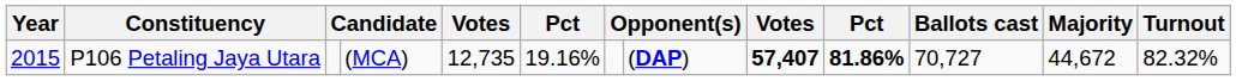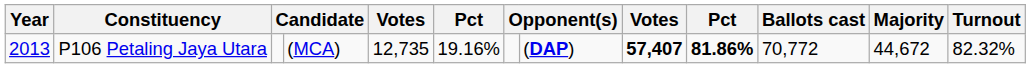P106 Petaling Jaya Utara | Year: 2015 -> 2013
P106 Petaling Jaya Utara | Ballots cast: 70,727 -> 70,772
